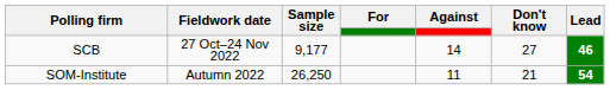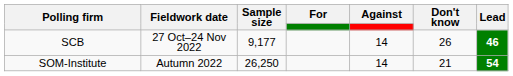SCB | Don't know: 27 -> 26
SOM-Institute | Against: 11 -> 14
